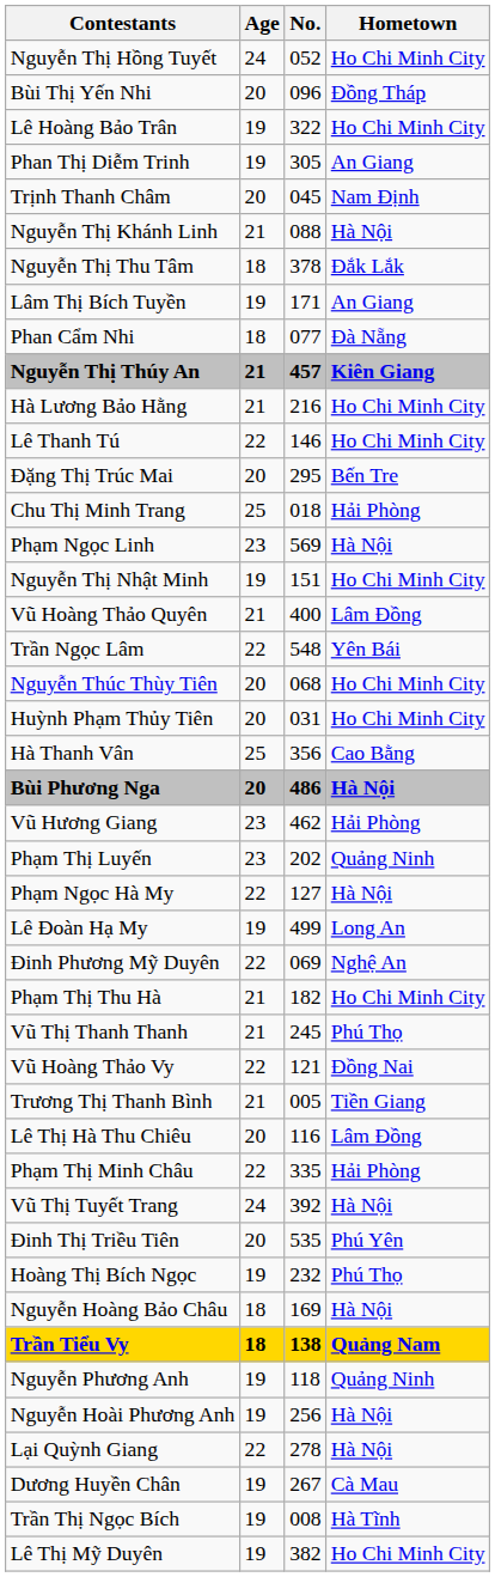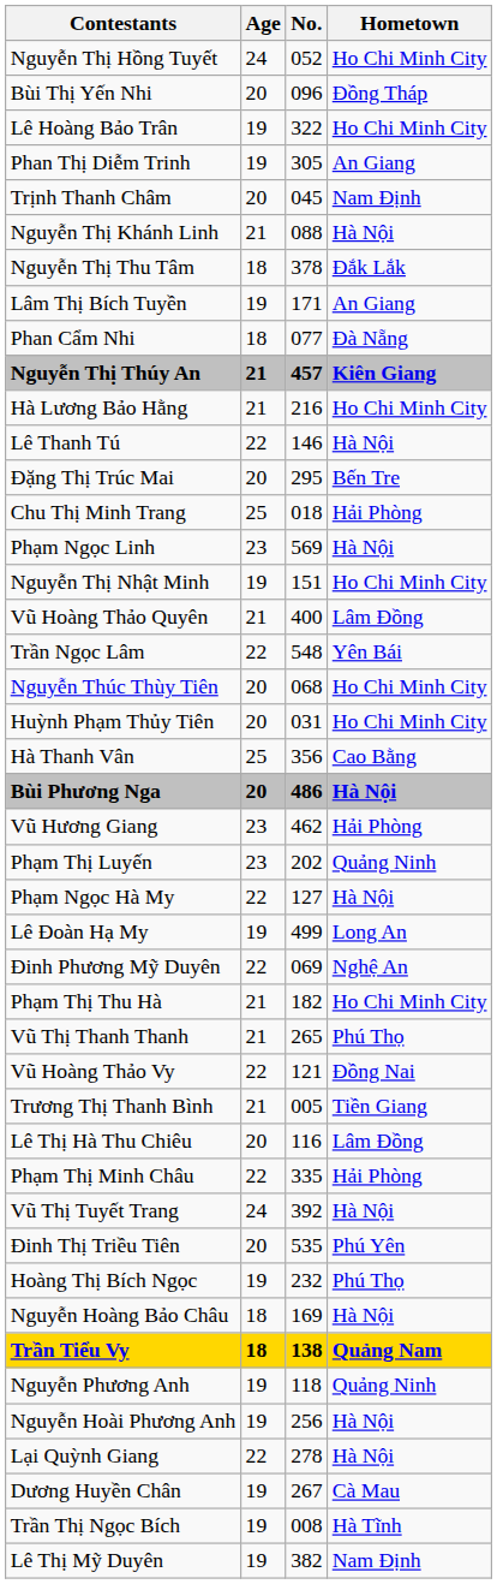Lê Thanh Tú | Hometown: Ho Chi Minh City -> Hà Nội
Vũ Thị Thanh Thanh | No.: 245 -> 265
Lê Thị Mỹ Duyên | Hometown: Ho Chi Minh City -> Nam Định
